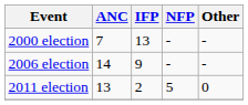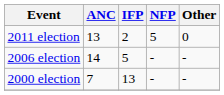rows swapped: 2000 election <-> 2011 election
2006 election | IFP: 9 -> 5
